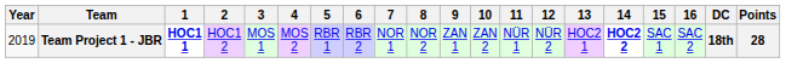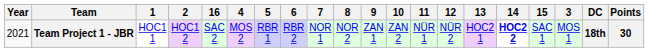columns swapped: 3 <-> 16
Team Project 1 - JBR | Year: 2019 -> 2021
Team Project 1 - JBR | 1: bold -> normal
Team Project 1 - JBR | Points: 28 -> 30
